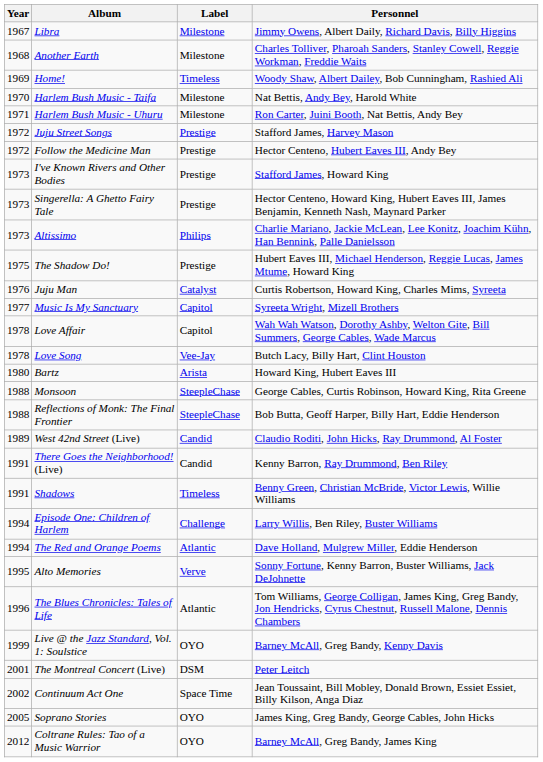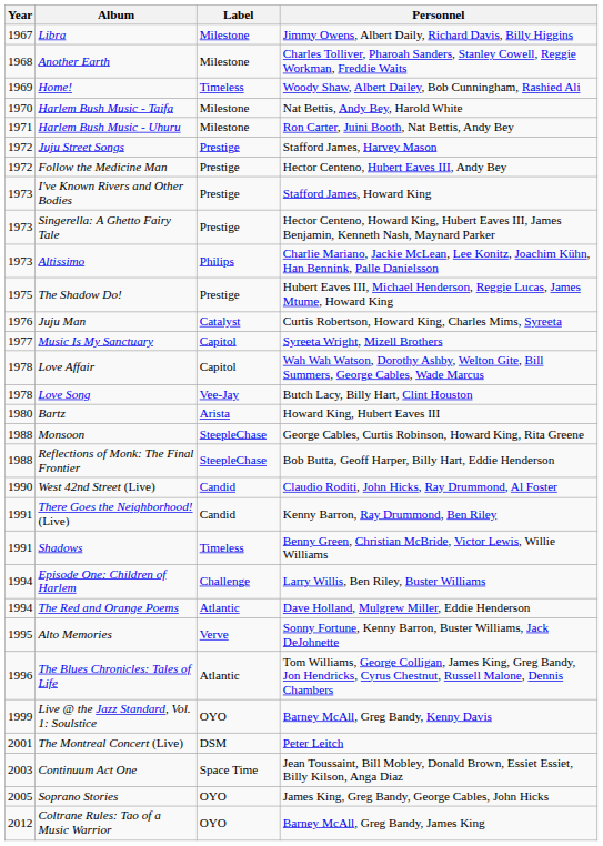West 42nd Street (Live) | Year: 1989 -> 1990
Continuum Act One | Year: 2002 -> 2003
